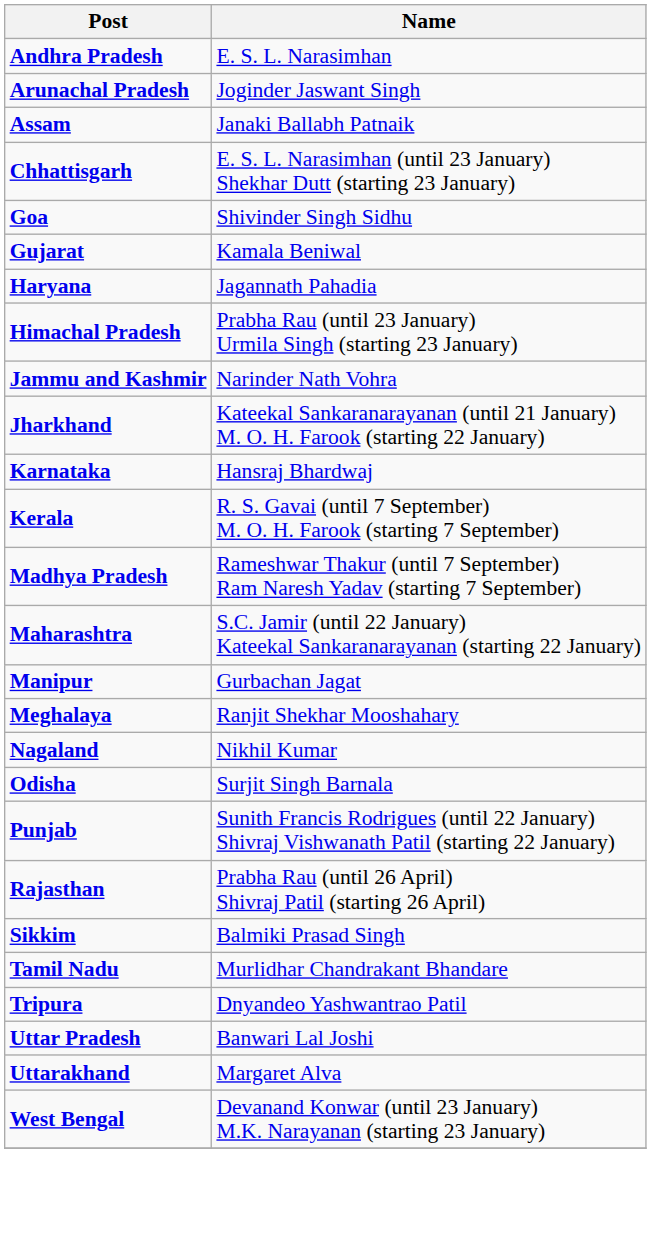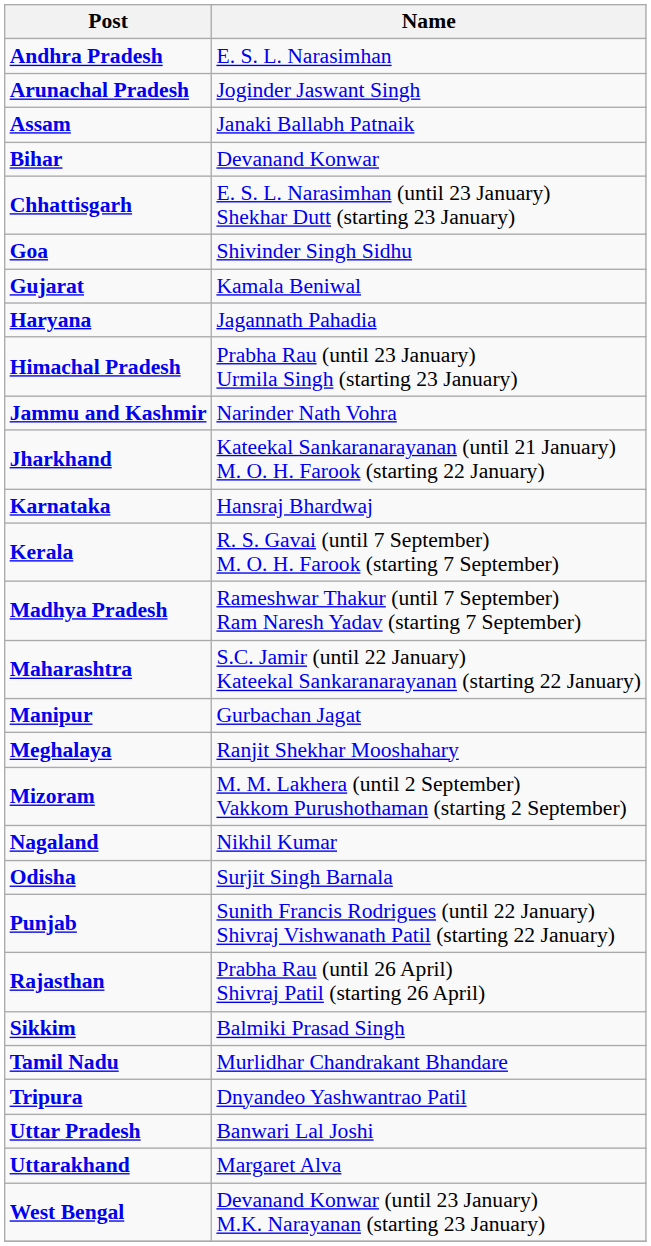+ row: Bihar | Devanand Konwar
+ row: Mizoram | M. M. Lakhera (until 2 September) Vakkom Purushothaman (starting 2 September)
